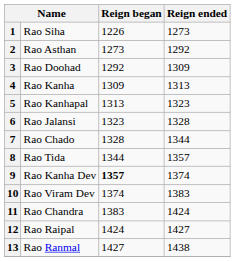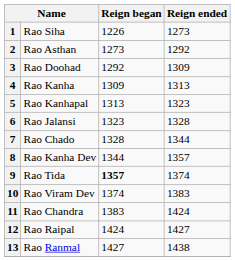8 | column 2: Rao Tida -> Rao Kanha Dev
9 | column 2: Rao Kanha Dev -> Rao Tida
